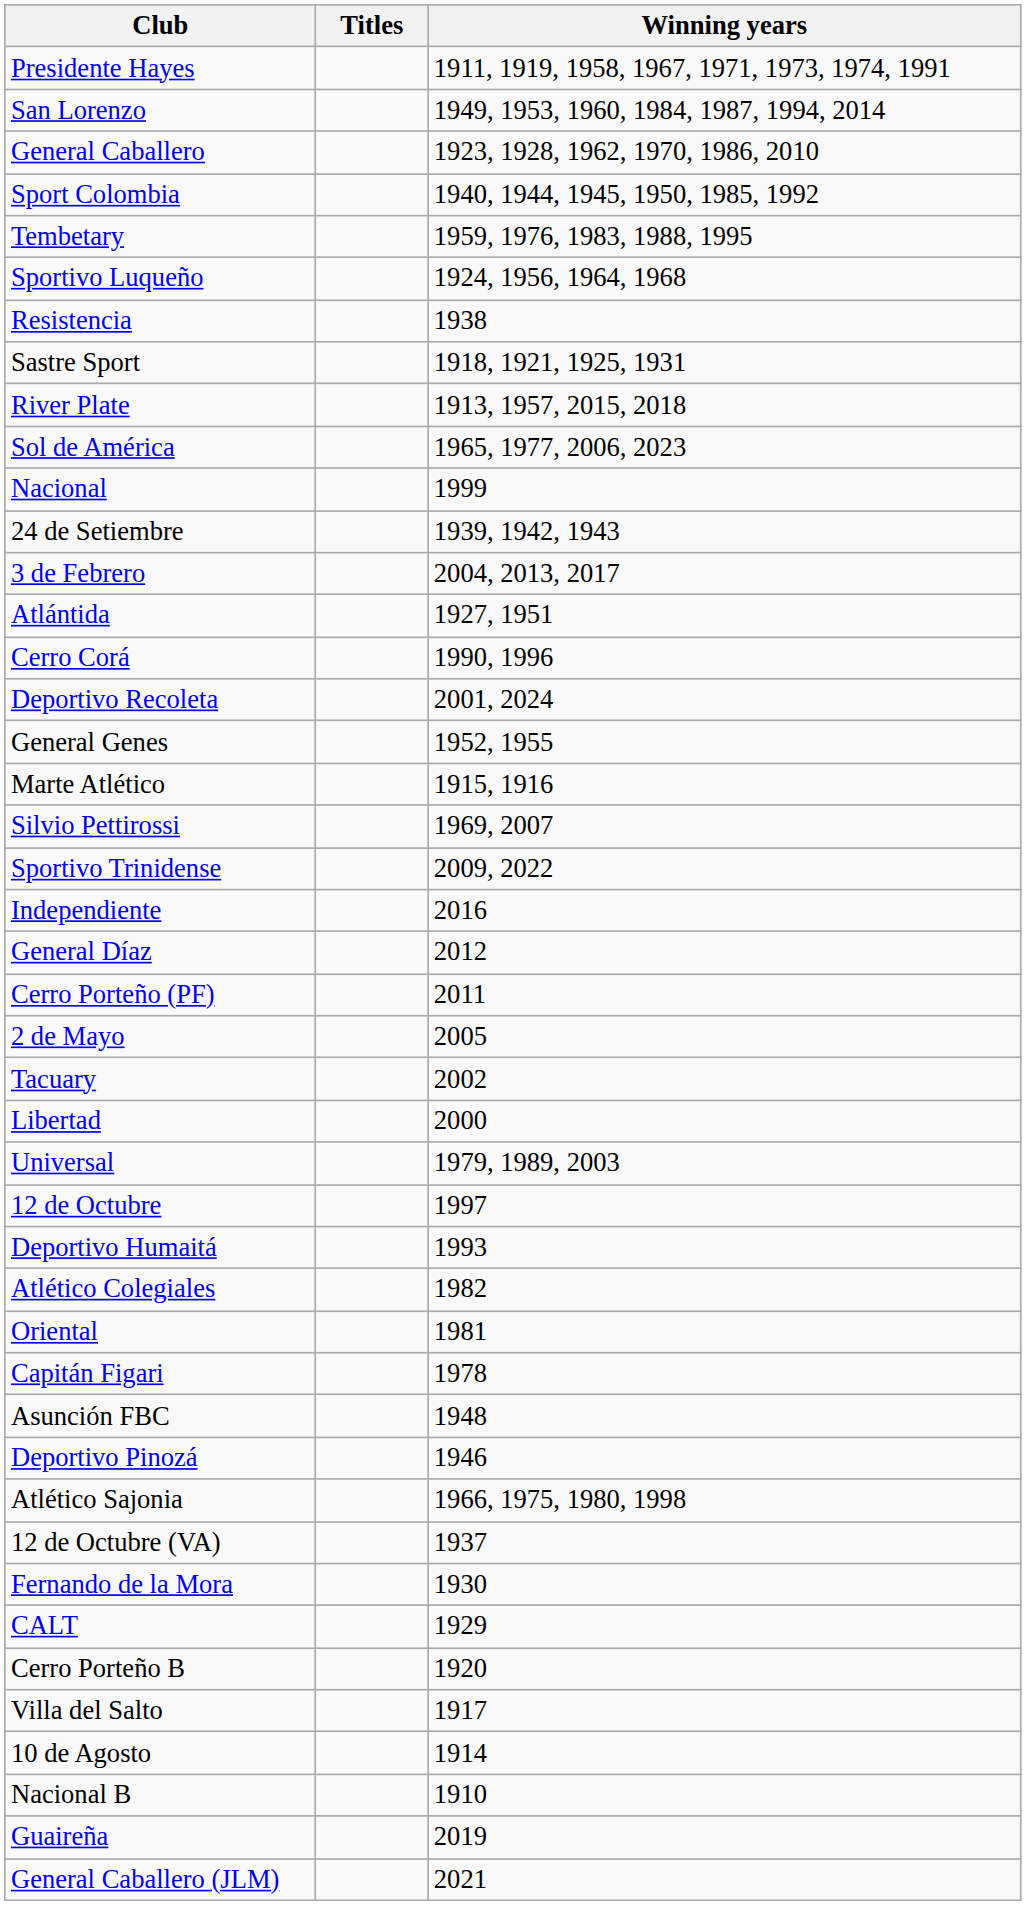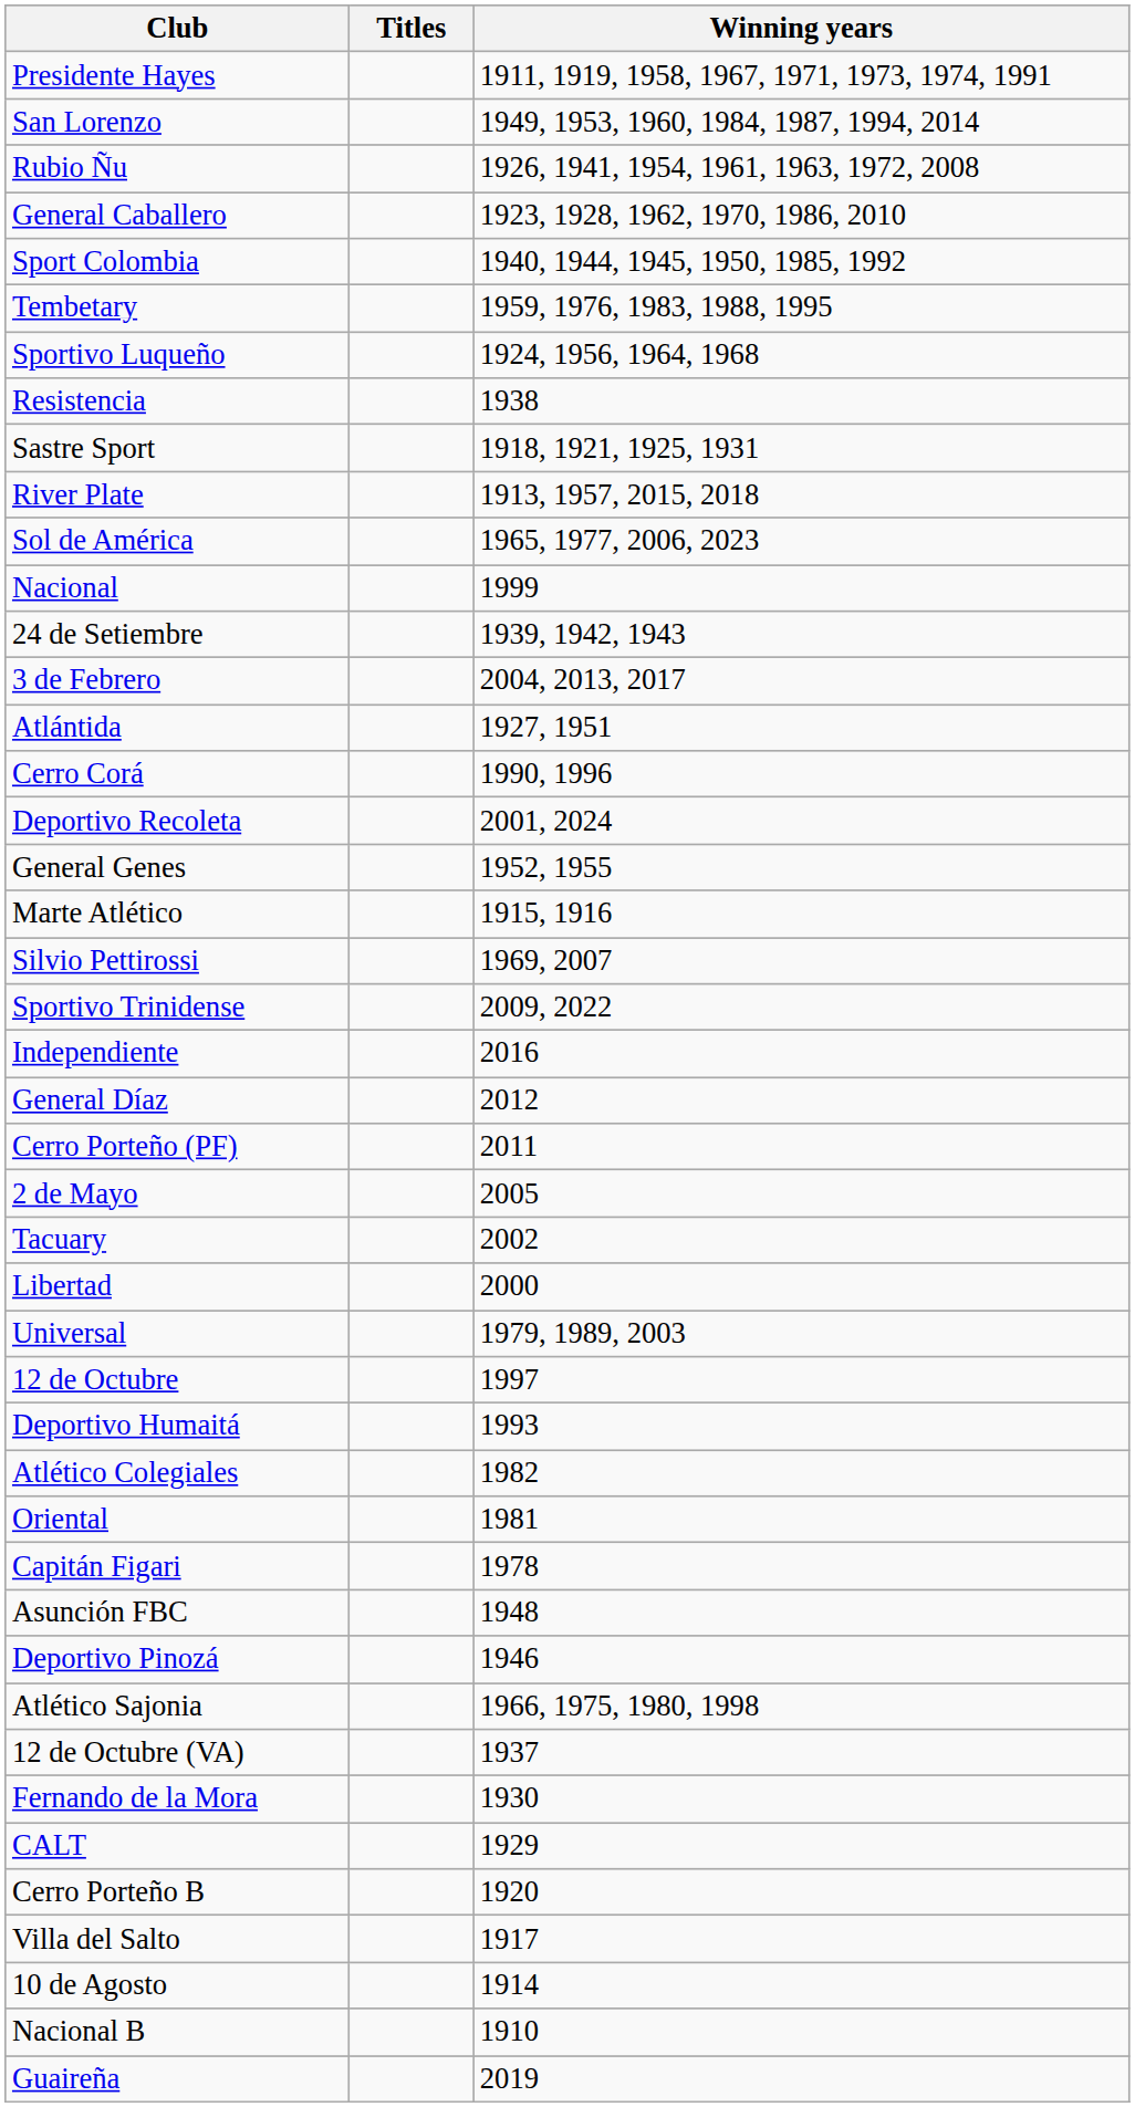+ row: Rubio Ñu | 1926, 1941, 1954, 1961, 1963, 1972, 2008
- row: General Caballero (JLM) | 2021
